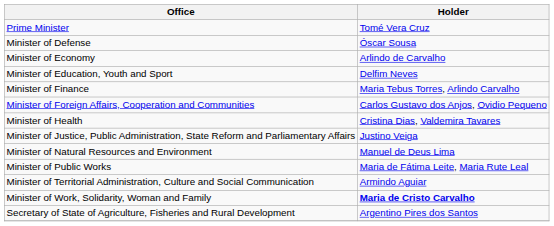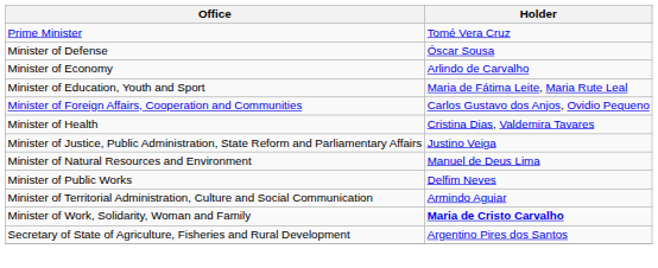Minister of Education, Youth and Sport | Holder: Delfim Neves -> Maria de Fátima Leite, Maria Rute Leal
- row: Minister of Finance | Maria Tebus Torres, Arlindo Carvalho
Minister of Public Works | Holder: Maria de Fátima Leite, Maria Rute Leal -> Delfim Neves
